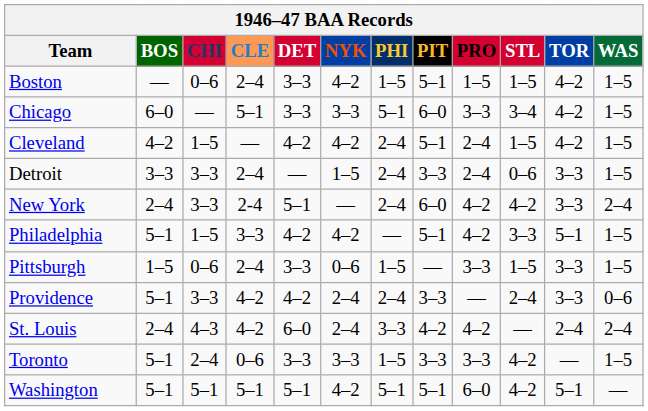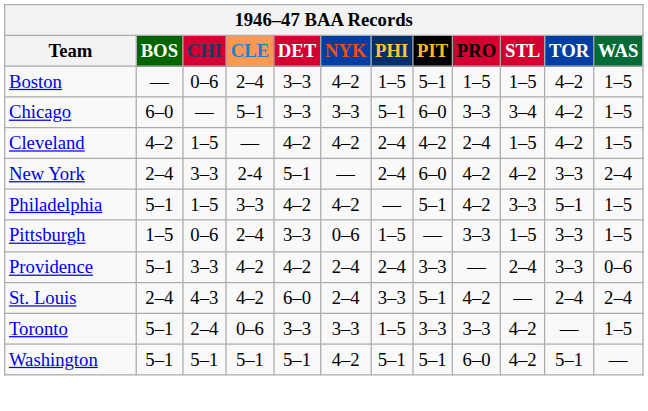Cleveland | PIT: 5–1 -> 4–2
- row: Detroit | 3–3 | 3–3 | 2–4 | — | 1–5 | 2–4 | 3–3 | 2–4 | 0–6 | 3–3 | 1–5
St. Louis | PIT: 4–2 -> 5–1
